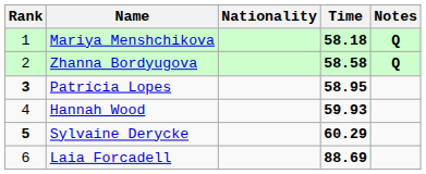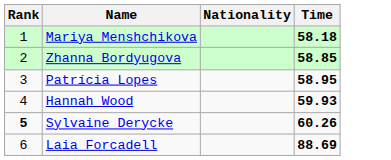- column: Notes | Q | Q
Zhanna Bordyugova | Time: 58.58 -> 58.85
Patrícia Lopes | Rank: bold -> normal
Sylvaine Derycke | Time: 60.29 -> 60.26
